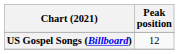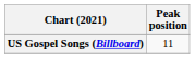US Gospel Songs (Billboard) | Peak position: 12 -> 11
